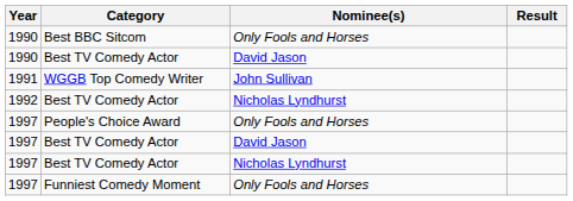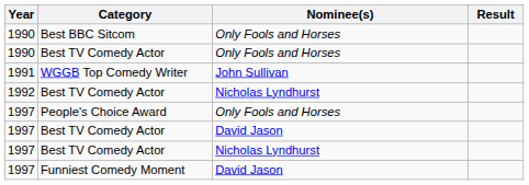1990 / Best TV Comedy Actor | Nominee(s): David Jason -> Only Fools and Horses
Funniest Comedy Moment | Nominee(s): Only Fools and Horses -> David Jason
